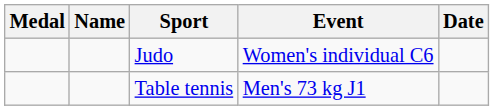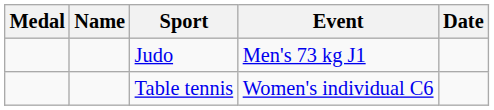Judo | Event: Women's individual C6 -> Men's 73 kg J1
Table tennis | Event: Men's 73 kg J1 -> Women's individual C6
